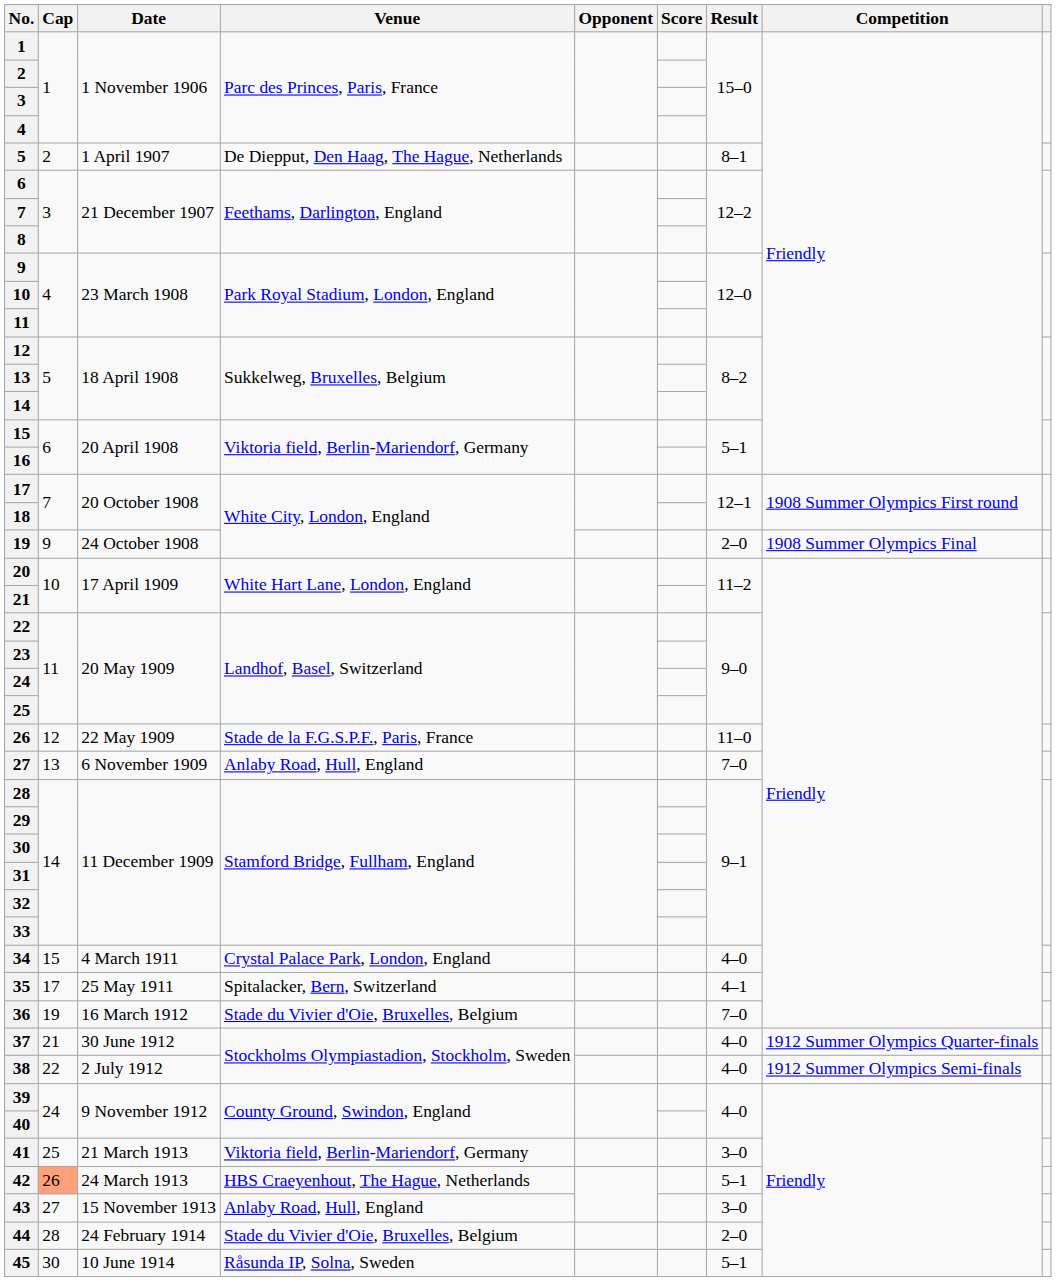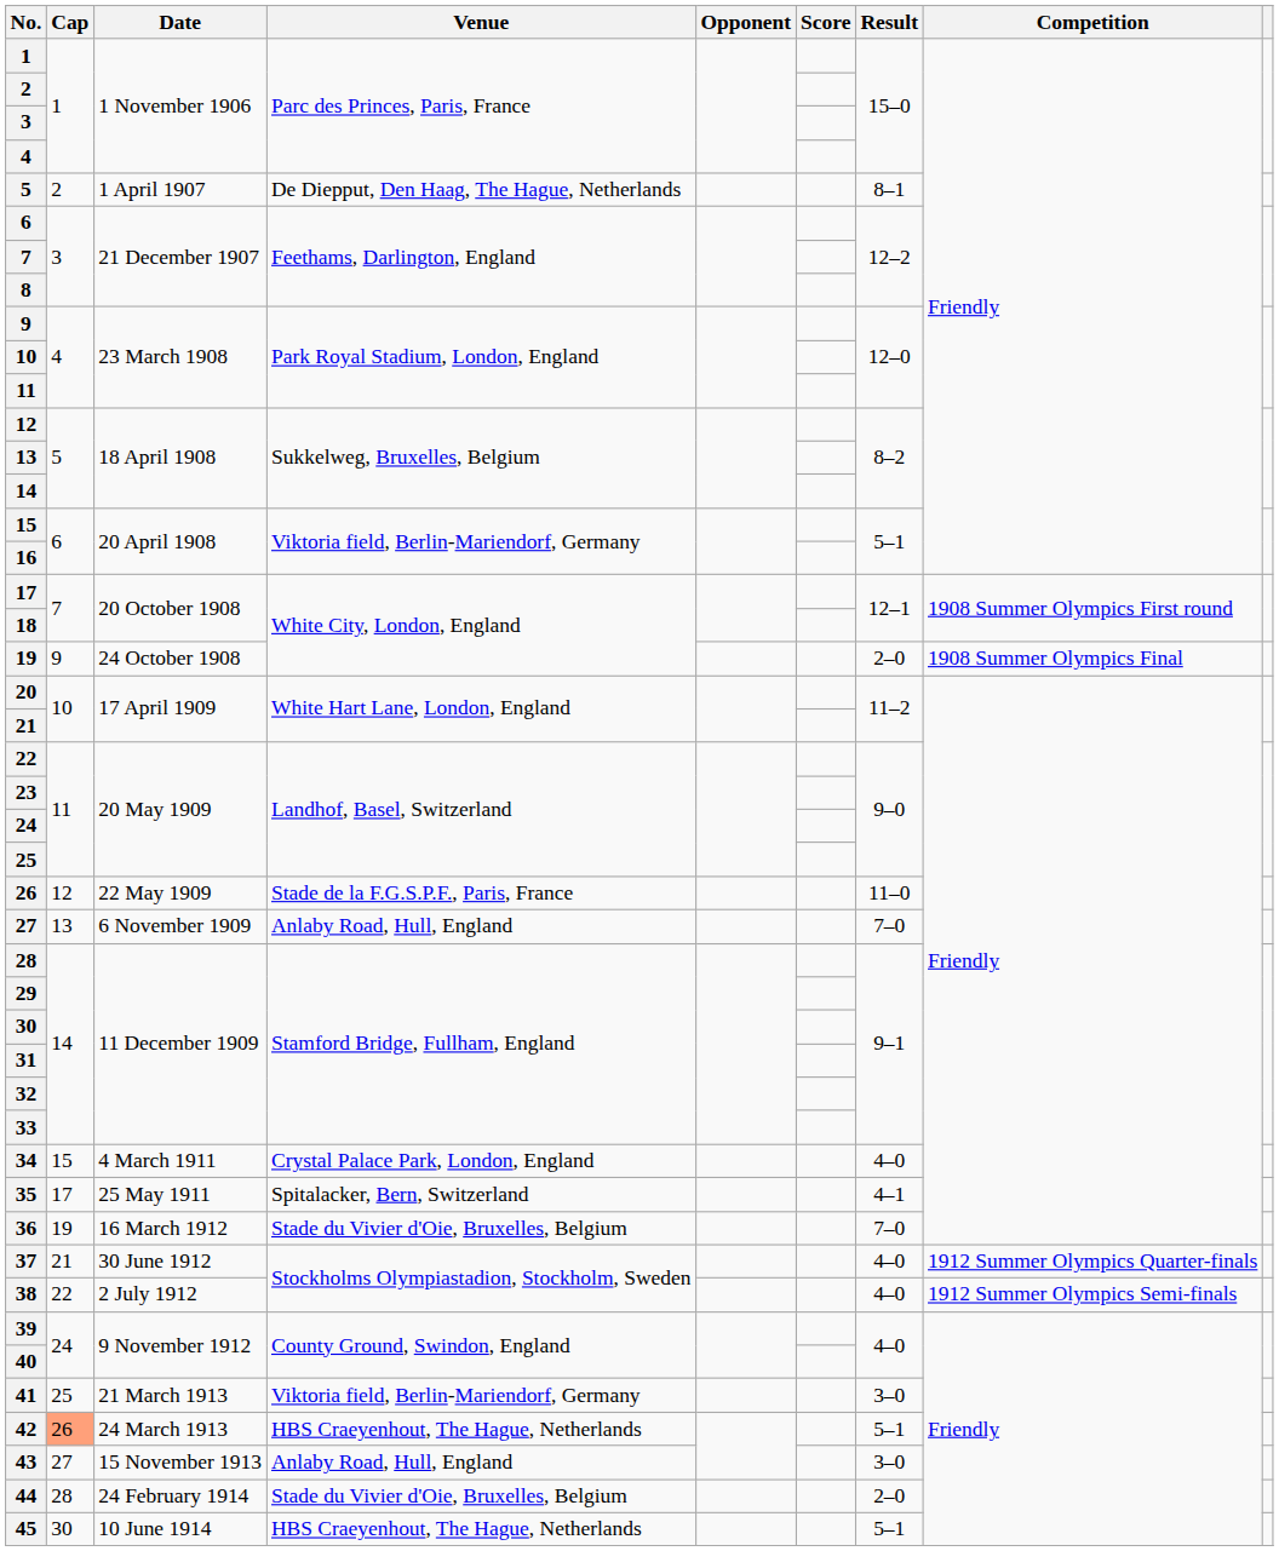45 | Venue: Råsunda IP, Solna, Sweden -> HBS Craeyenhout, The Hague, Netherlands
